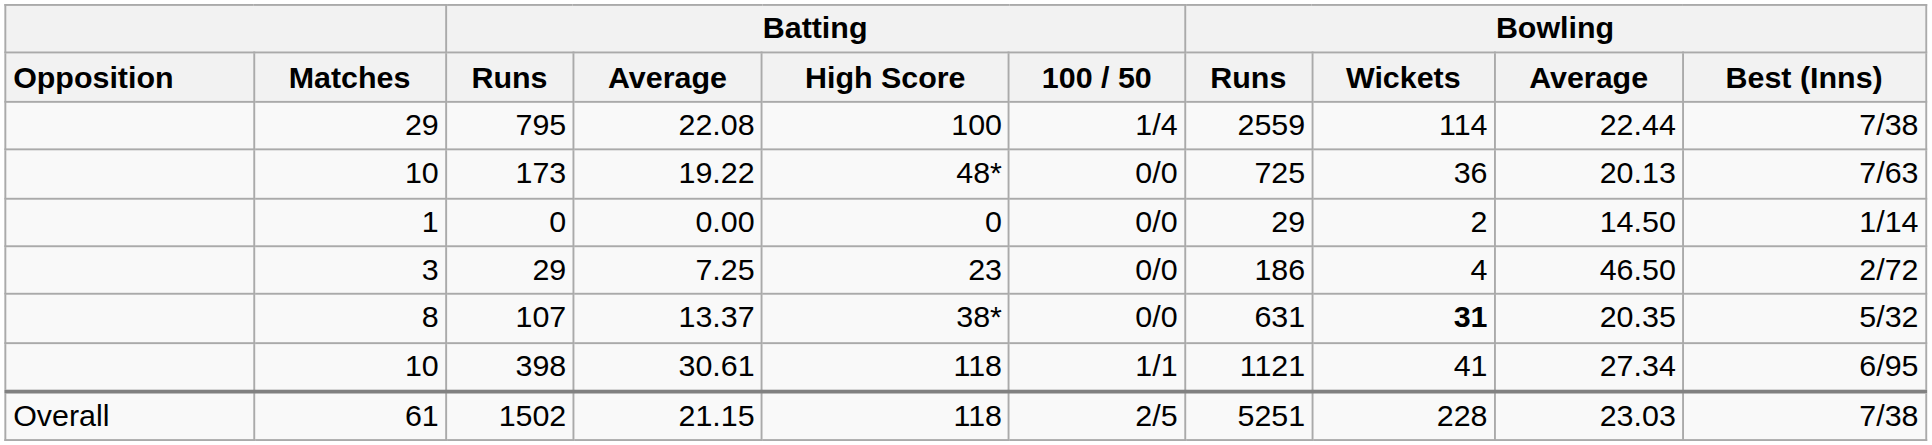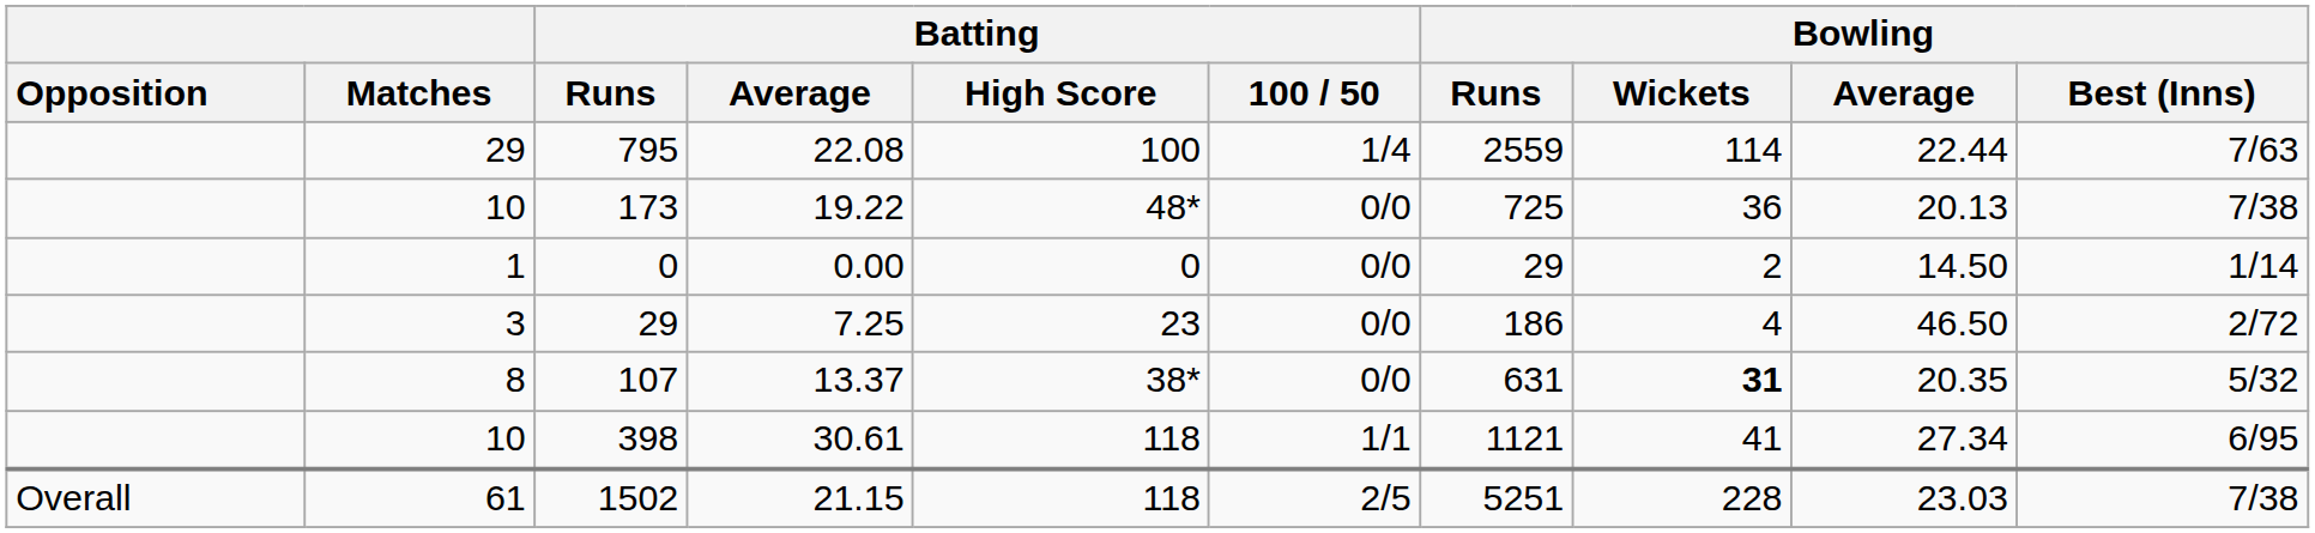795 | Bowling / Best (Inns): 7/38 -> 7/63
173 | Bowling / Best (Inns): 7/63 -> 7/38
